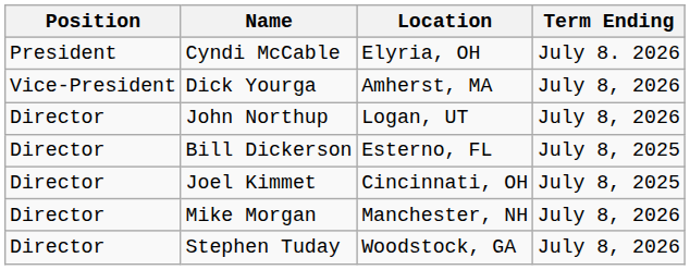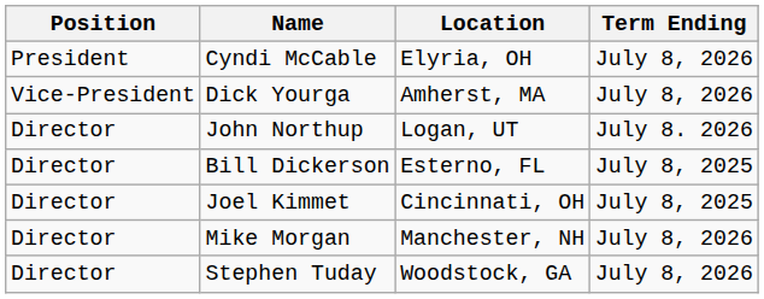Cyndi McCable | Term Ending: July 8. 2026 -> July 8, 2026
John Northup | Term Ending: July 8, 2026 -> July 8. 2026
